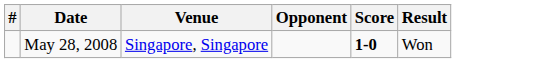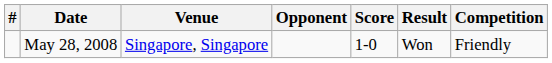+ column: Competition | Friendly
May 28, 2008 | Score: bold -> normal
